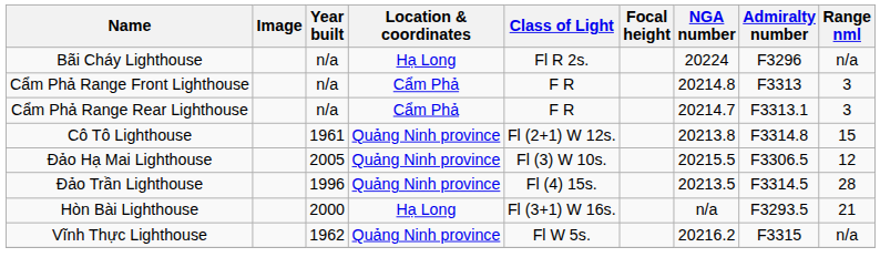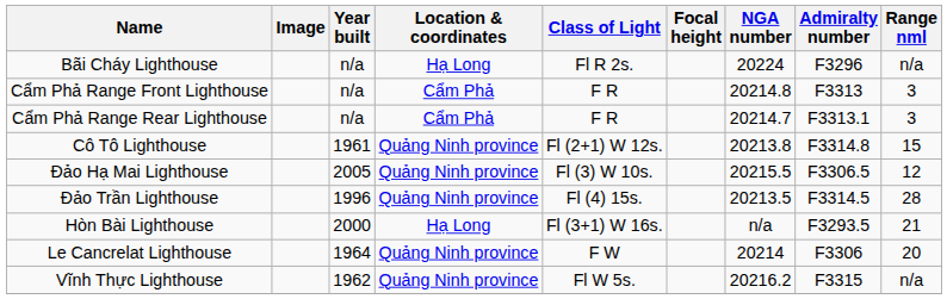+ row: Le Cancrelat Lighthouse | 1964 | Quảng Ninh province | F W | 20214 | F3306 | 20
